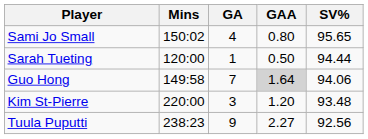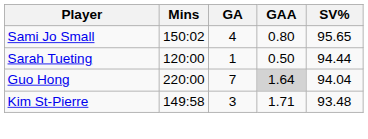Guo Hong | Mins: 149:58 -> 220:00
Guo Hong | SV%: 94.06 -> 94.04
Kim St-Pierre | Mins: 220:00 -> 149:58
Kim St-Pierre | GAA: 1.20 -> 1.71
- row: Tuula Puputti | 238:23 | 9 | 2.27 | 92.56
